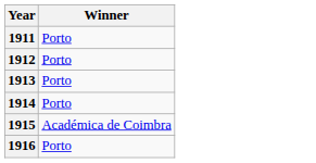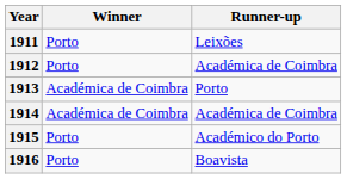+ column: Runner-up | Leixões | Académica de Coimbra | Porto | Académica de Coimbra | Académico do Porto | Boavista
1913 | Winner: Porto -> Académica de Coimbra
1914 | Winner: Porto -> Académica de Coimbra
1915 | Winner: Académica de Coimbra -> Porto
